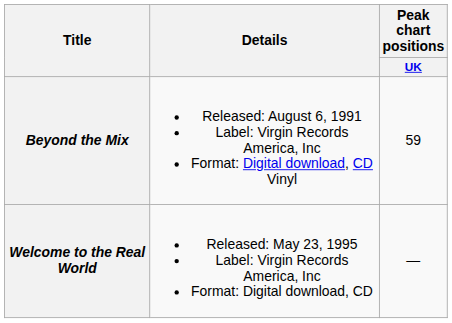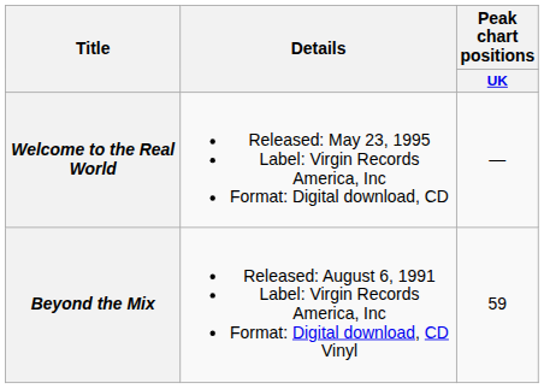rows swapped: Beyond the Mix <-> Welcome to the Real World
